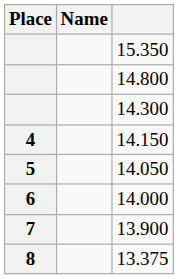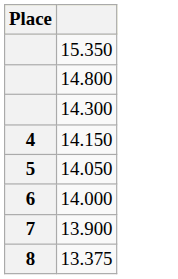- column: Name
